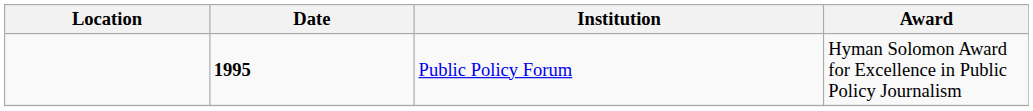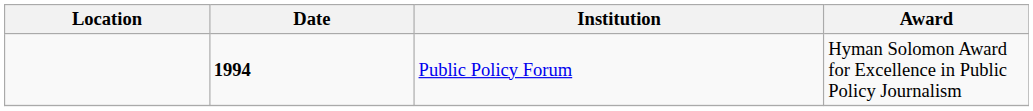Public Policy Forum | Date: 1995 -> 1994
